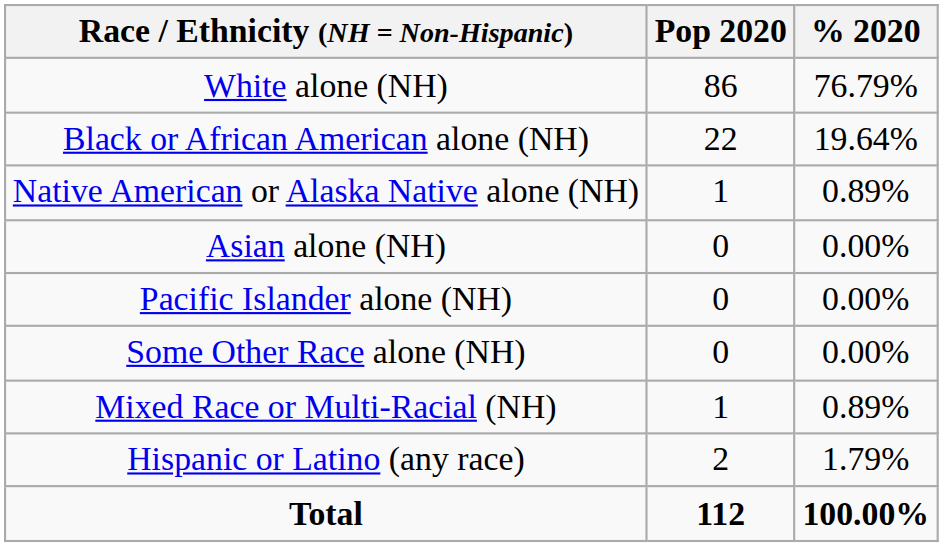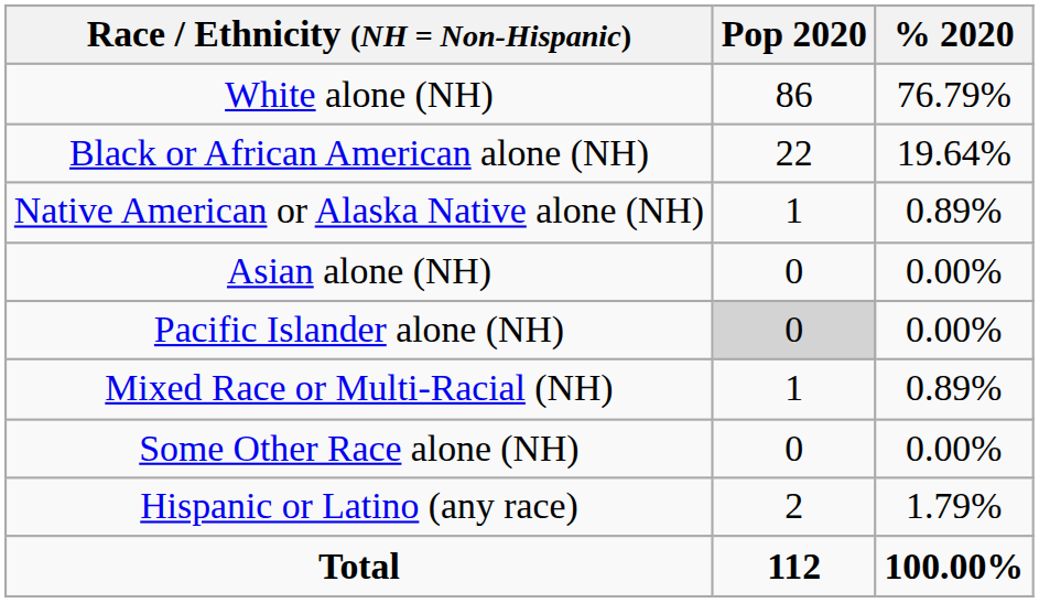Pacific Islander alone (NH) | Pop 2020: no background -> lightgrey background
rows swapped: Some Other Race alone (NH) <-> Mixed Race or Multi-Racial (NH)
